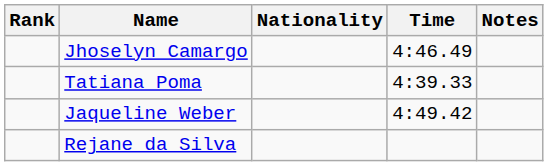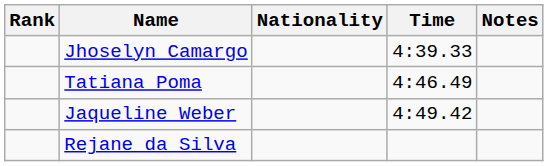Jhoselyn Camargo | Time: 4:46.49 -> 4:39.33
Tatiana Poma | Time: 4:39.33 -> 4:46.49
